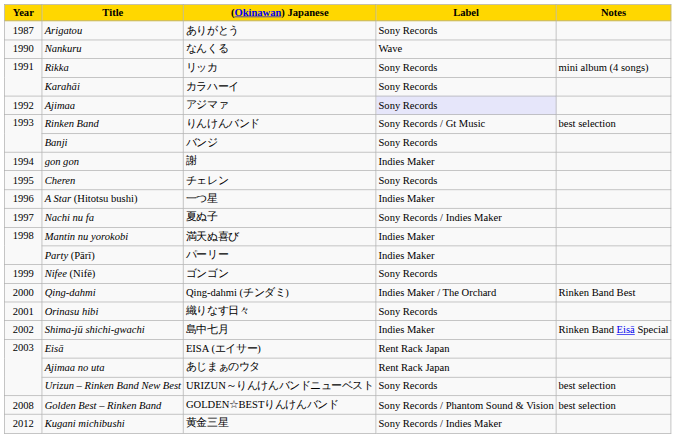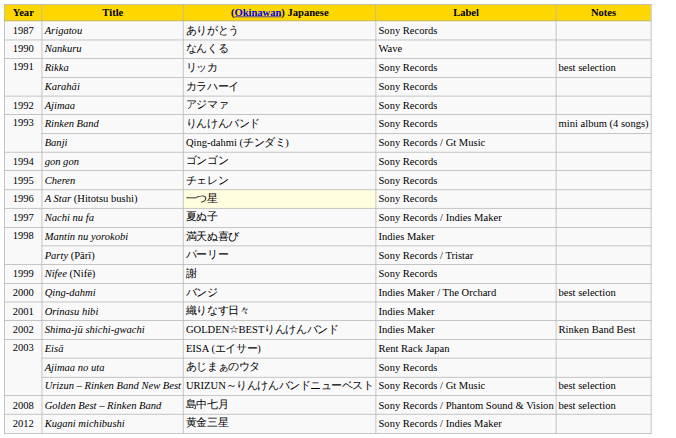Rikka | Notes: mini album (4 songs) -> best selection
Ajimaa | Label: lavender background -> no background
Rinken Band | Label: Sony Records / Gt Music -> Sony Records
Rinken Band | Notes: best selection -> mini album (4 songs)
Banji | (Okinawan) Japanese: バンジ -> Qing-dahmi (チンダミ)
Banji | Label: Sony Records -> Sony Records / Gt Music
gon gon | (Okinawan) Japanese: 謝 -> ゴンゴン
gon gon | Label: Indies Maker -> Sony Records
A Star (Hitotsu bushi) | (Okinawan) Japanese: no background -> lightyellow background
A Star (Hitotsu bushi) | Label: Indies Maker -> Sony Records
Party (Pārī) | Label: Indies Maker -> Sony Records / Tristar
Nifee (Nifē) | (Okinawan) Japanese: ゴンゴン -> 謝
Qing-dahmi | (Okinawan) Japanese: Qing-dahmi (チンダミ) -> バンジ
Qing-dahmi | Notes: Rinken Band Best -> best selection
Orinasu hibi | Label: Sony Records -> Indies Maker
Shima-jū shichi-gwachi | (Okinawan) Japanese: 島中七月 -> GOLDEN☆BESTりんけんバンド
Shima-jū shichi-gwachi | Notes: Rinken Band Eisā Special -> Rinken Band Best
Ajimaa no uta | Label: Rent Rack Japan -> Sony Records
Urizun – Rinken Band New Best | Label: Sony Records -> Sony Records / Gt Music
Golden Best – Rinken Band | (Okinawan) Japanese: GOLDEN☆BESTりんけんバンド -> 島中七月
